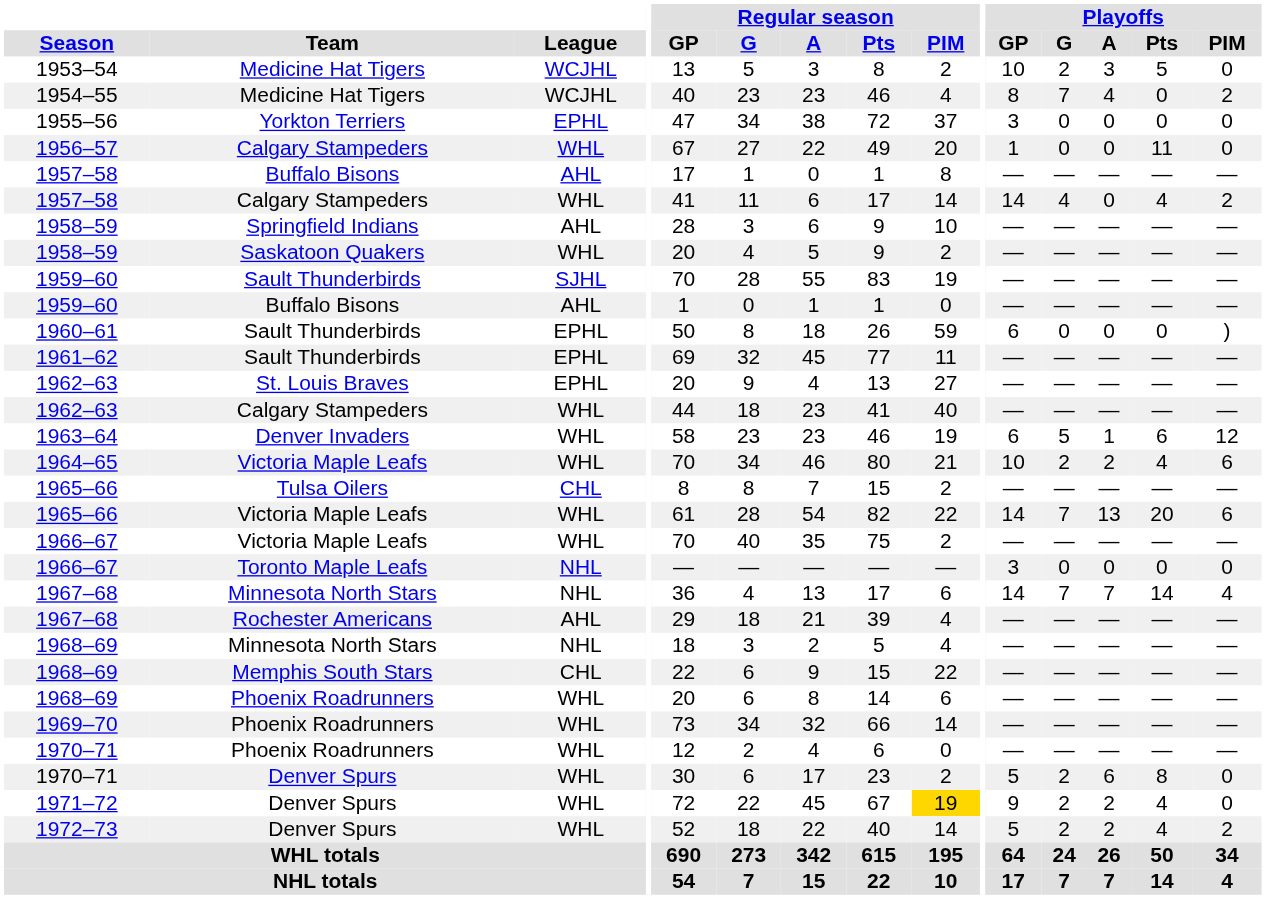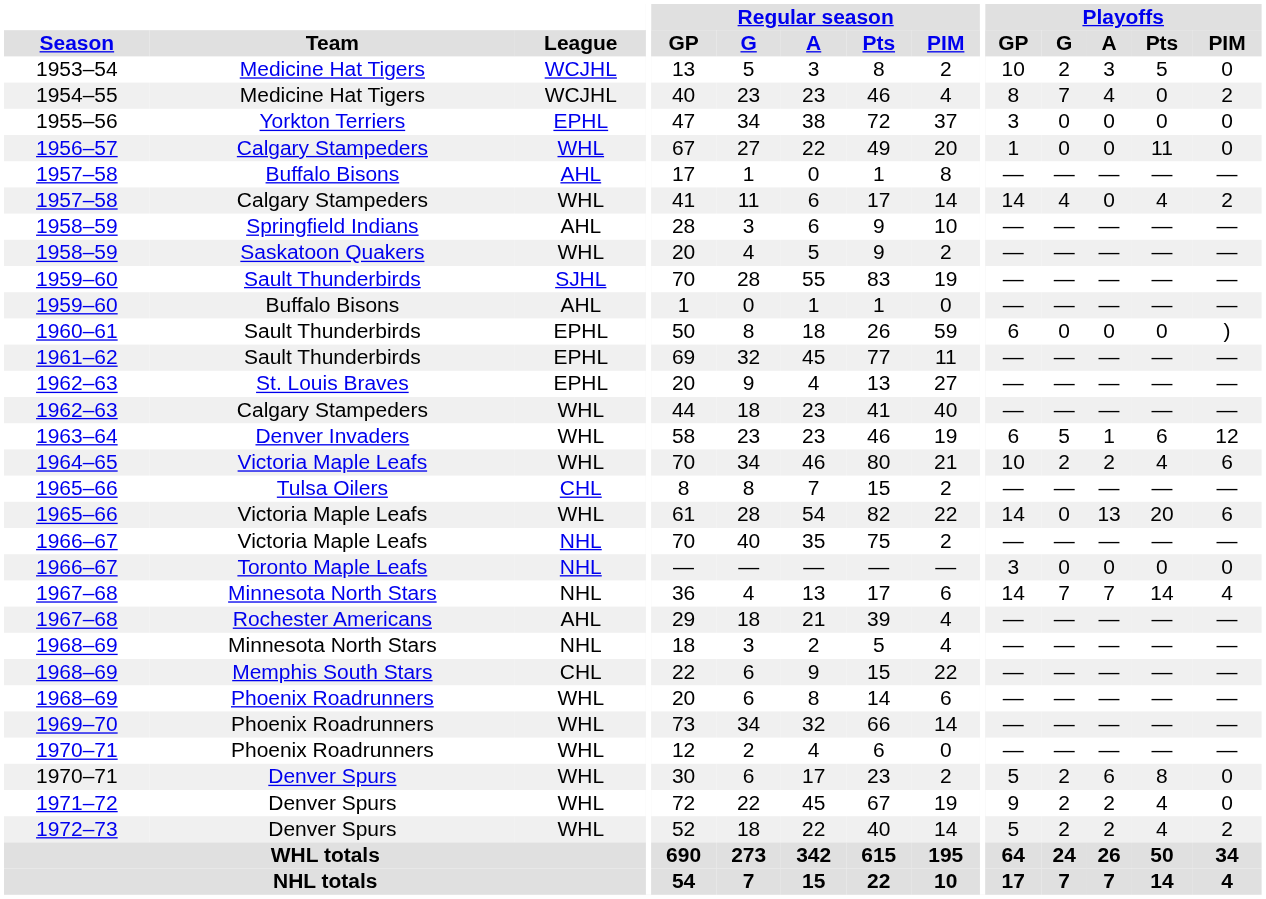1965–66 / Victoria Maple Leafs | Playoffs / G: 7 -> 0
1966–67 / Victoria Maple Leafs | League: WHL -> NHL
1971–72 | Regular season / PIM: gold background -> no background
